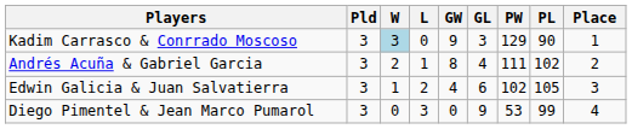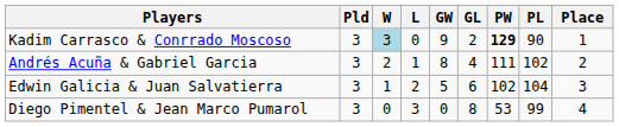Kadim Carrasco & Conrrado Moscoso | GL: 3 -> 2
Kadim Carrasco & Conrrado Moscoso | PW: normal -> bold
Edwin Galicia & Juan Salvatierra | GW: 4 -> 5
Edwin Galicia & Juan Salvatierra | PL: 105 -> 104
Diego Pimentel & Jean Marco Pumarol | GL: 9 -> 8
